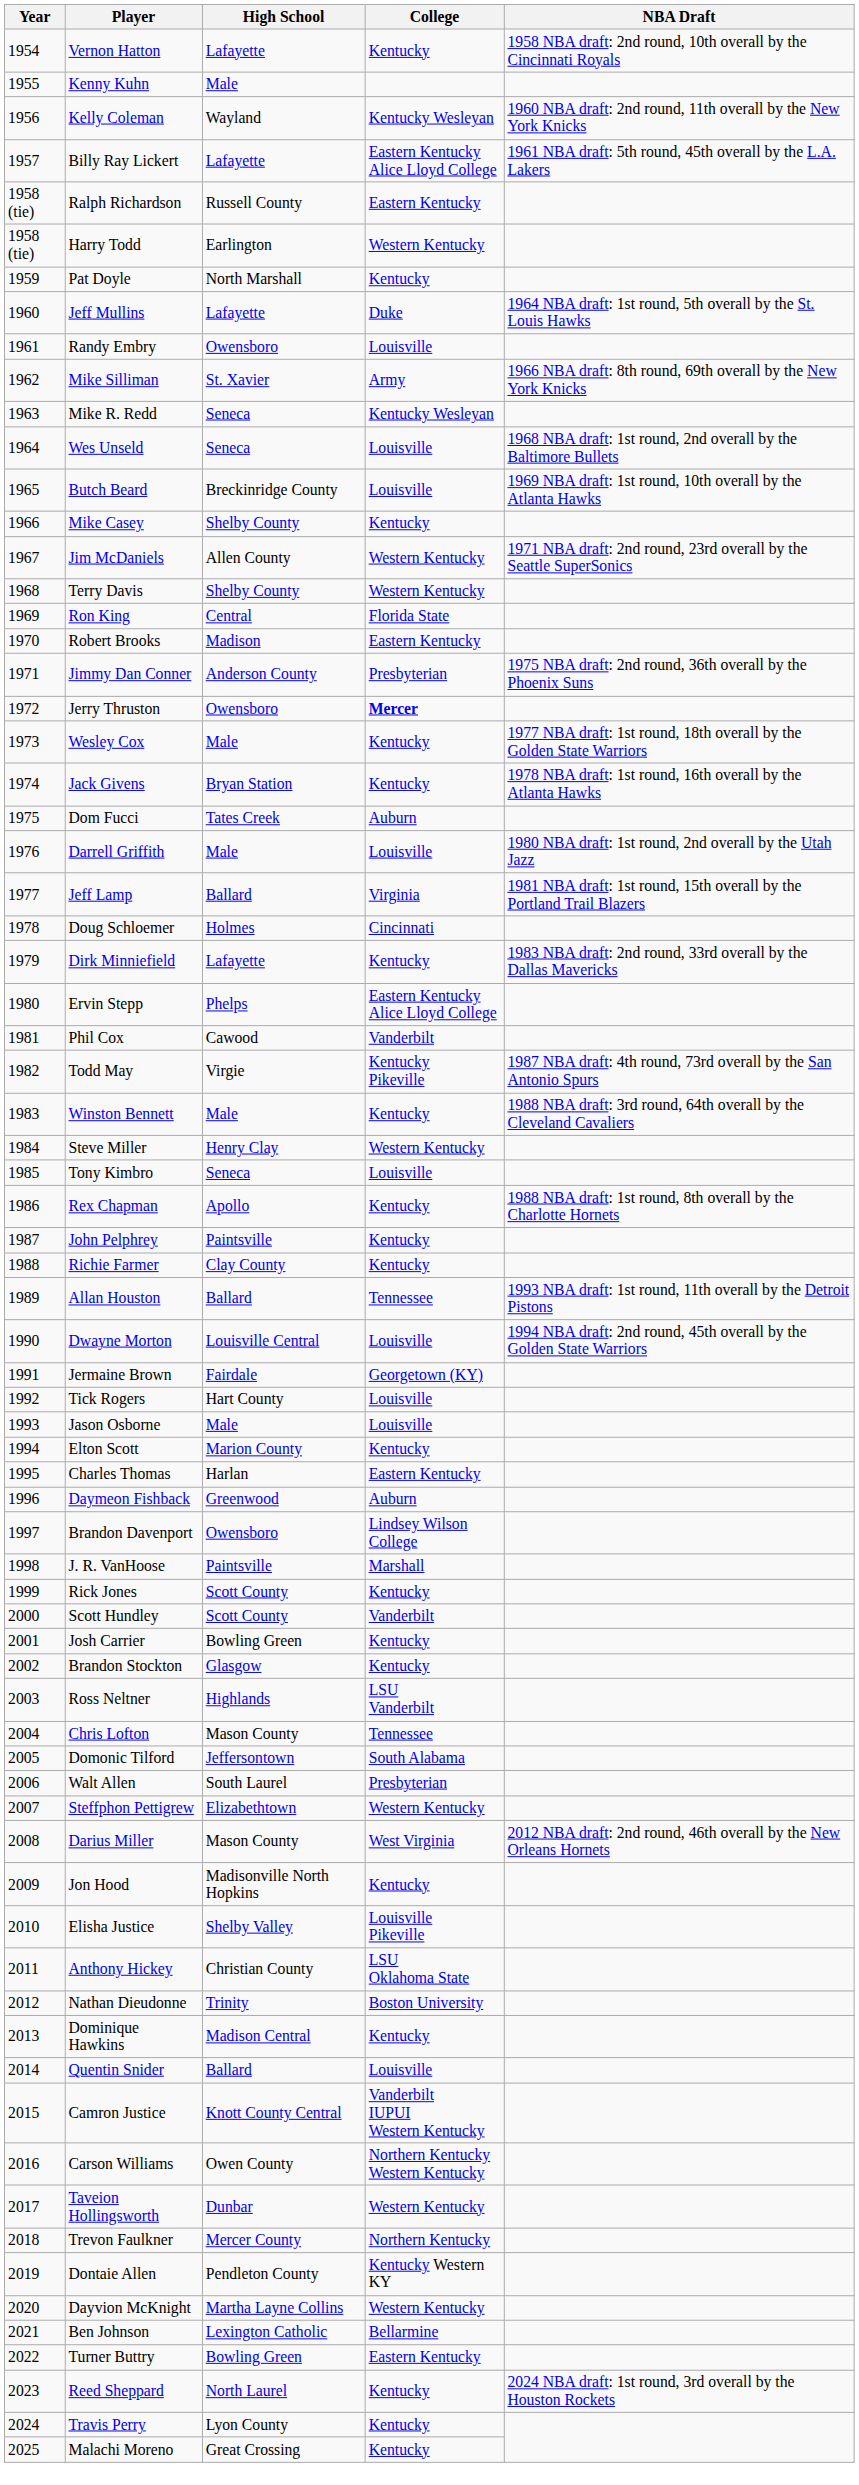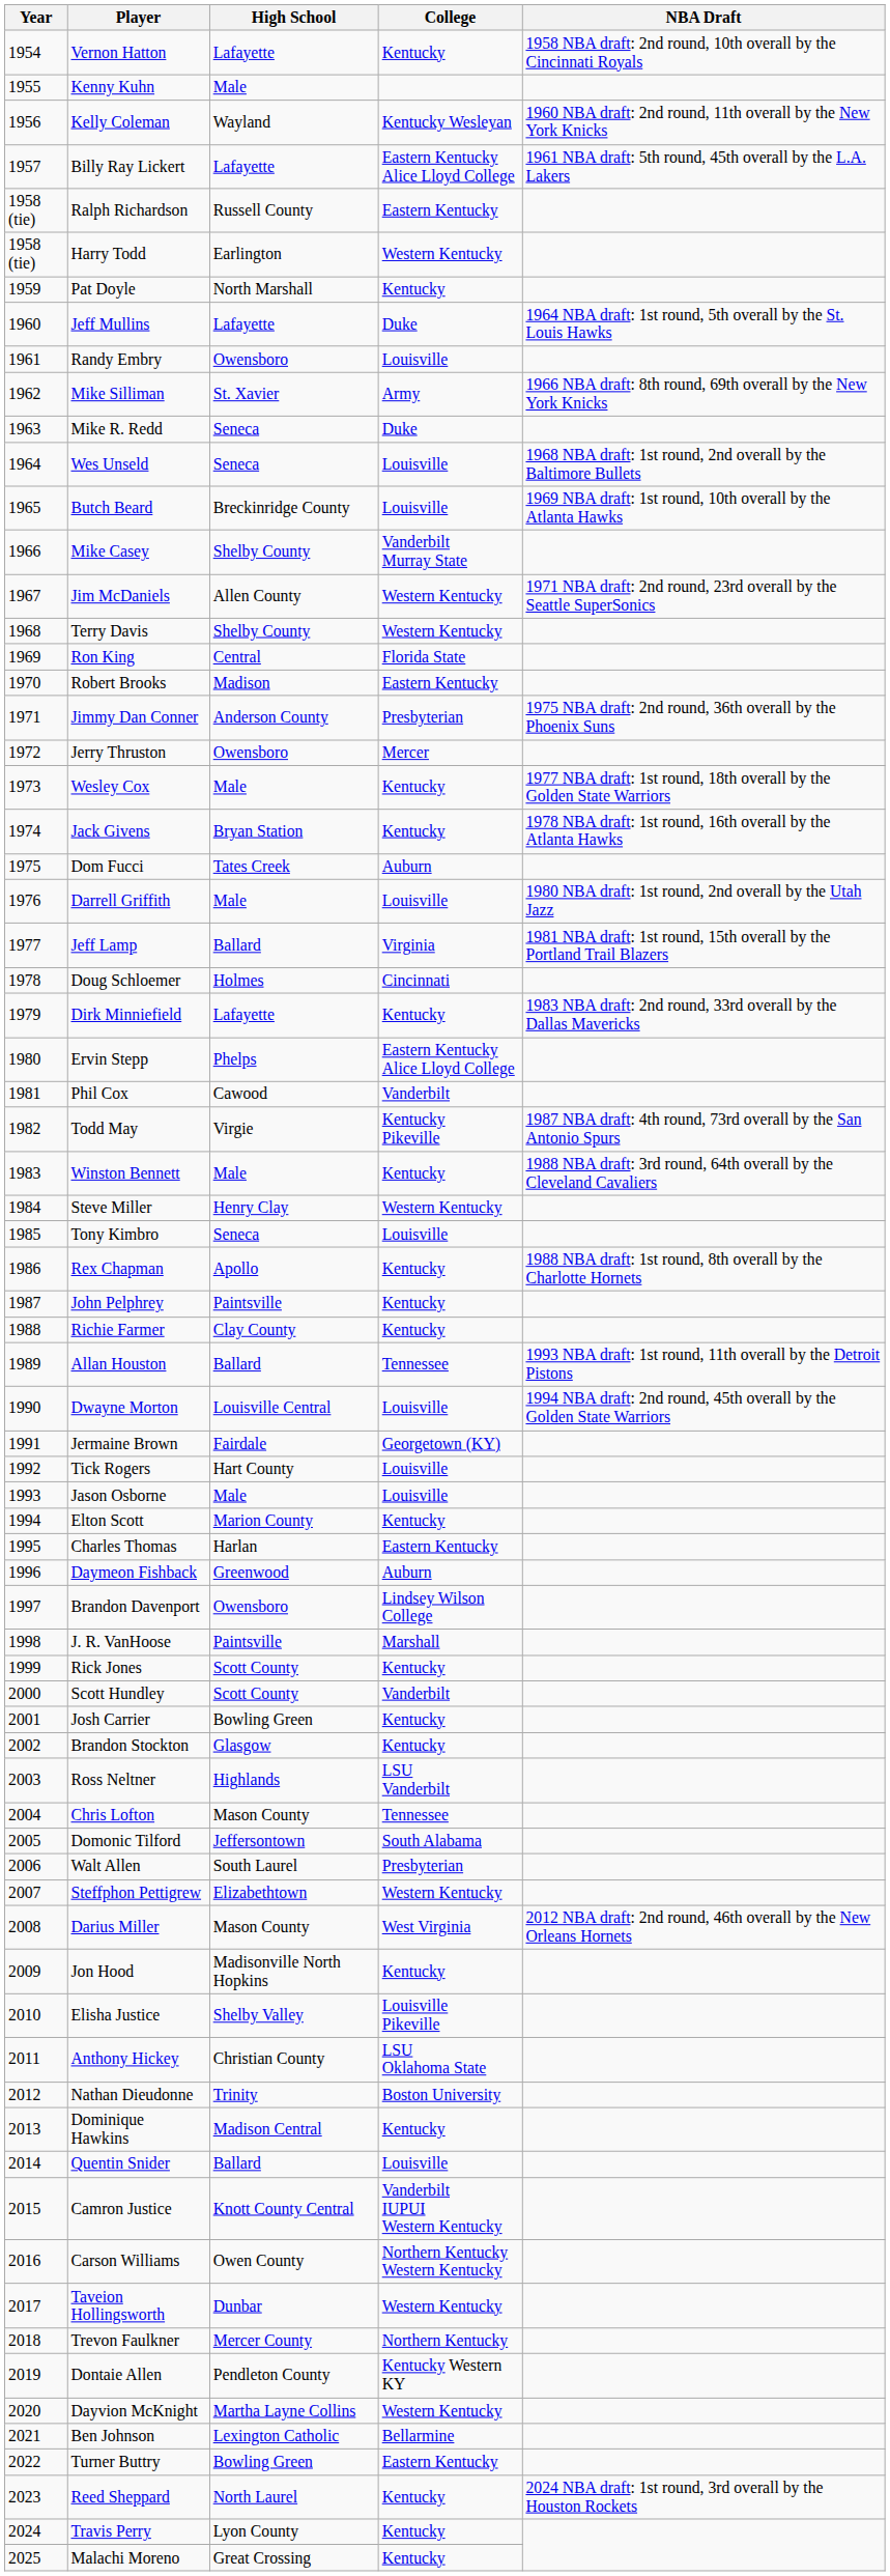Mike R. Redd | College: Kentucky Wesleyan -> Duke
Mike Casey | College: Kentucky -> Vanderbilt Murray State
Jerry Thruston | College: bold -> normal
